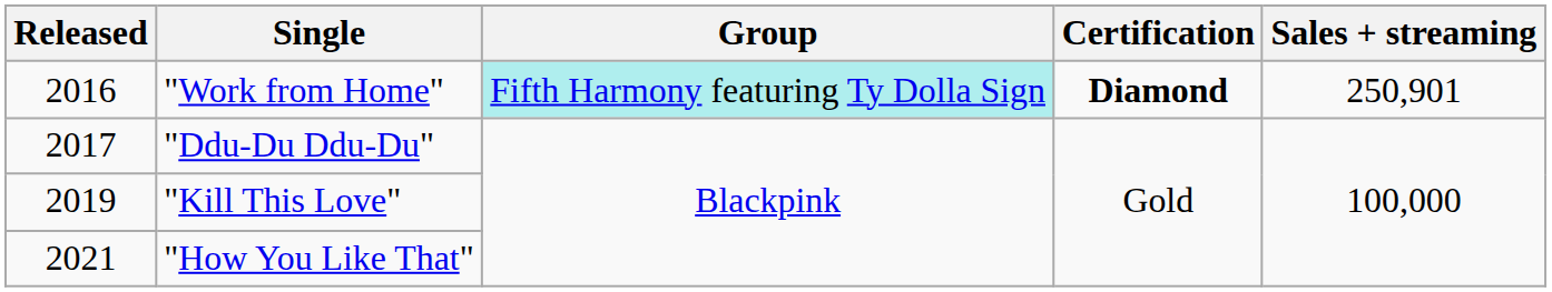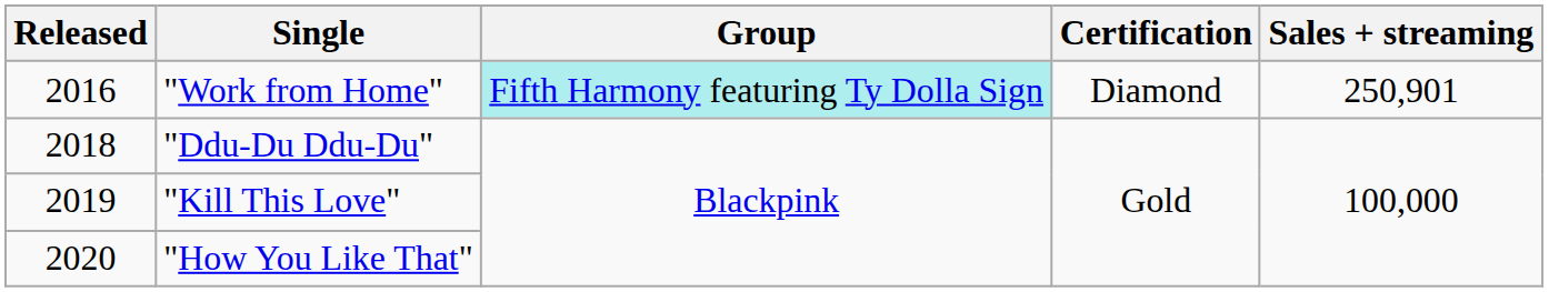"Work from Home" | Certification: bold -> normal
"Ddu-Du Ddu-Du" | Released: 2017 -> 2018
"How You Like That" | Released: 2021 -> 2020
